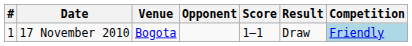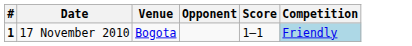- column: Result | Draw
17 November 2010 | #: normal -> bold
